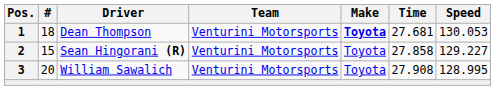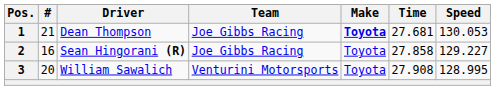1 | #: 18 -> 21
1 | Team: Venturini Motorsports -> Joe Gibbs Racing
2 | #: 15 -> 16
2 | Team: Venturini Motorsports -> Joe Gibbs Racing
